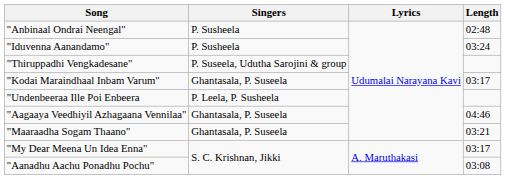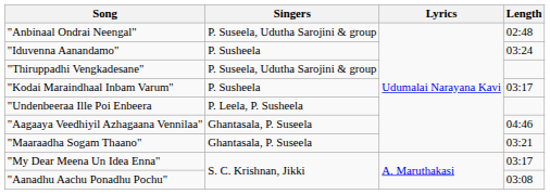"Anbinaal Ondrai Neengal" | Singers: P. Susheela -> P. Suseela, Udutha Sarojini & group
"Kodai Maraindhaal Inbam Varum" | Singers: Ghantasala, P. Suseela -> P. Susheela
